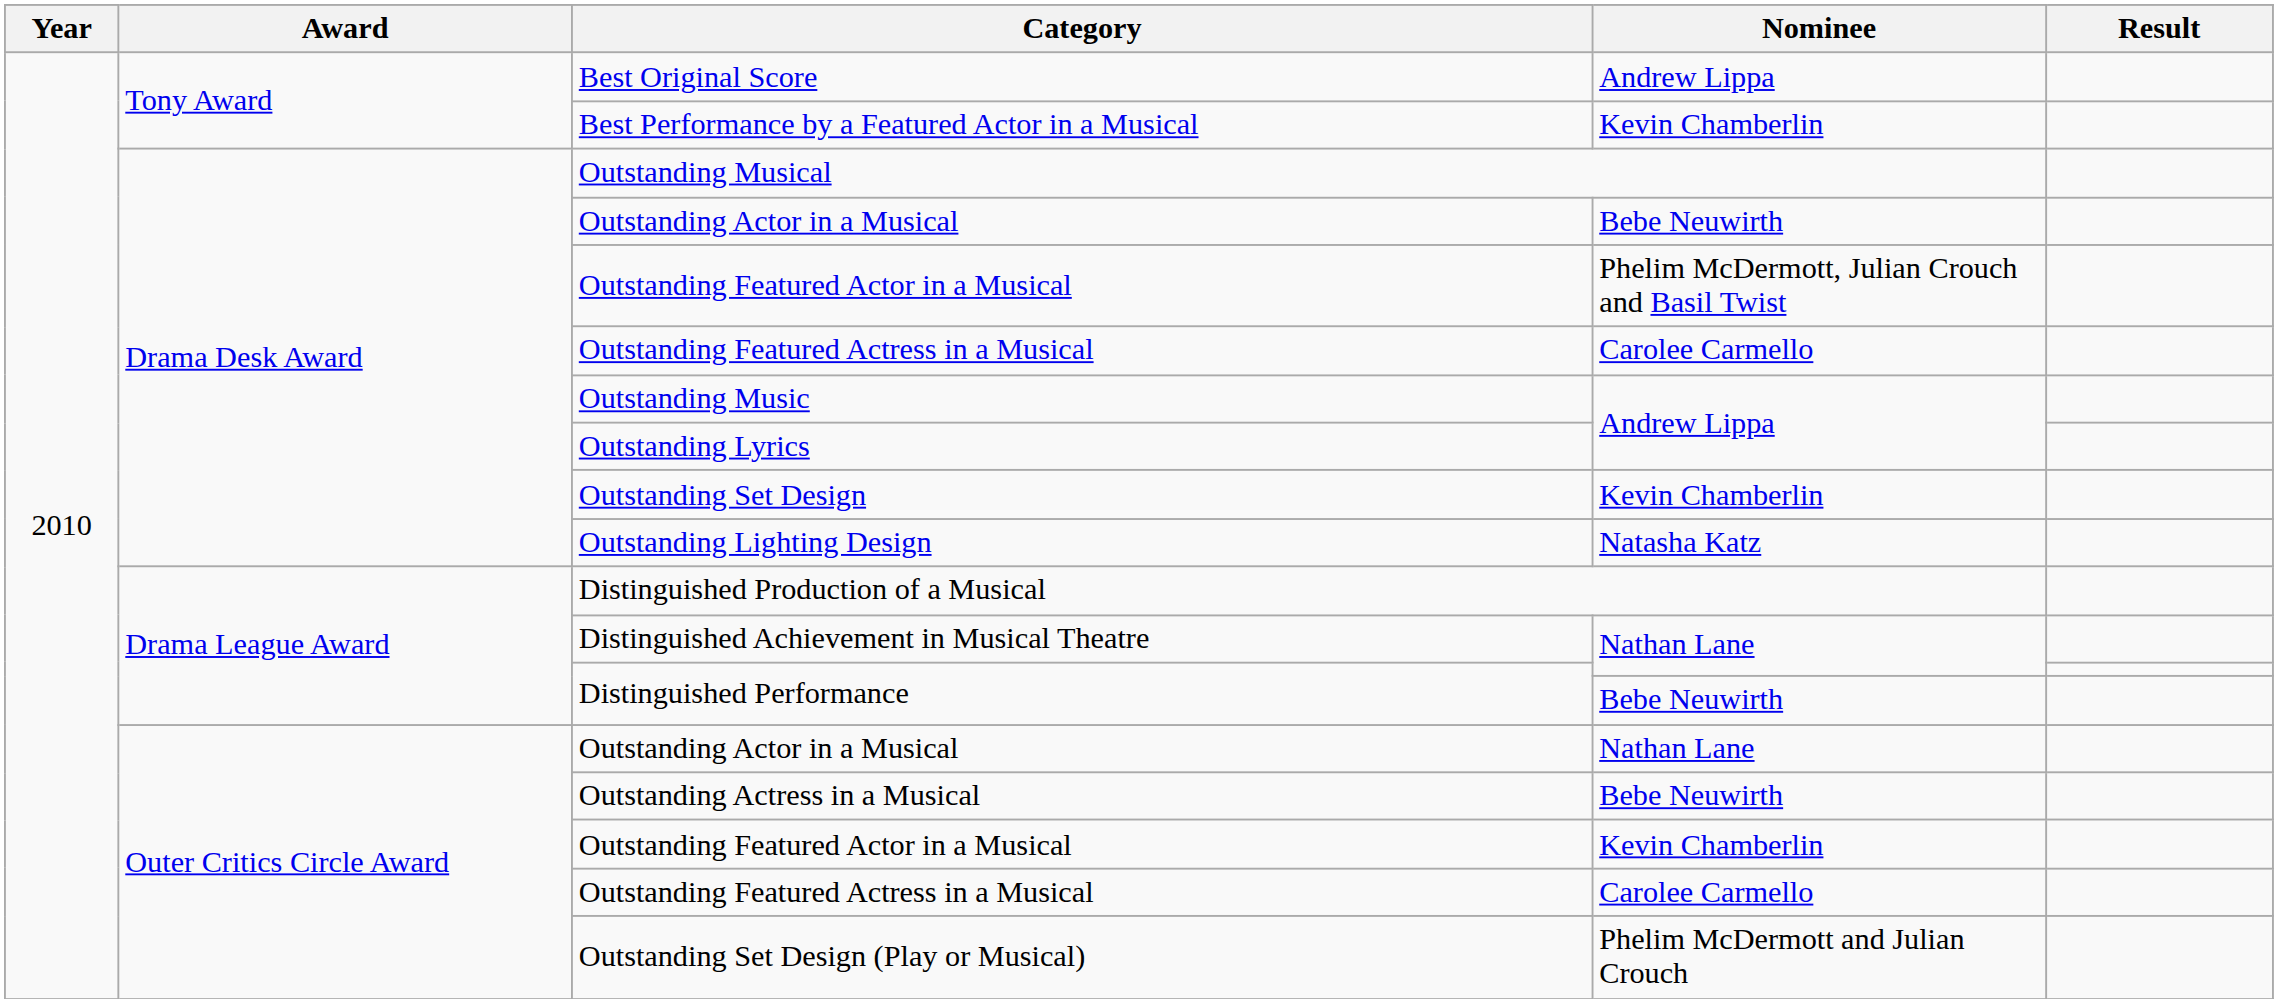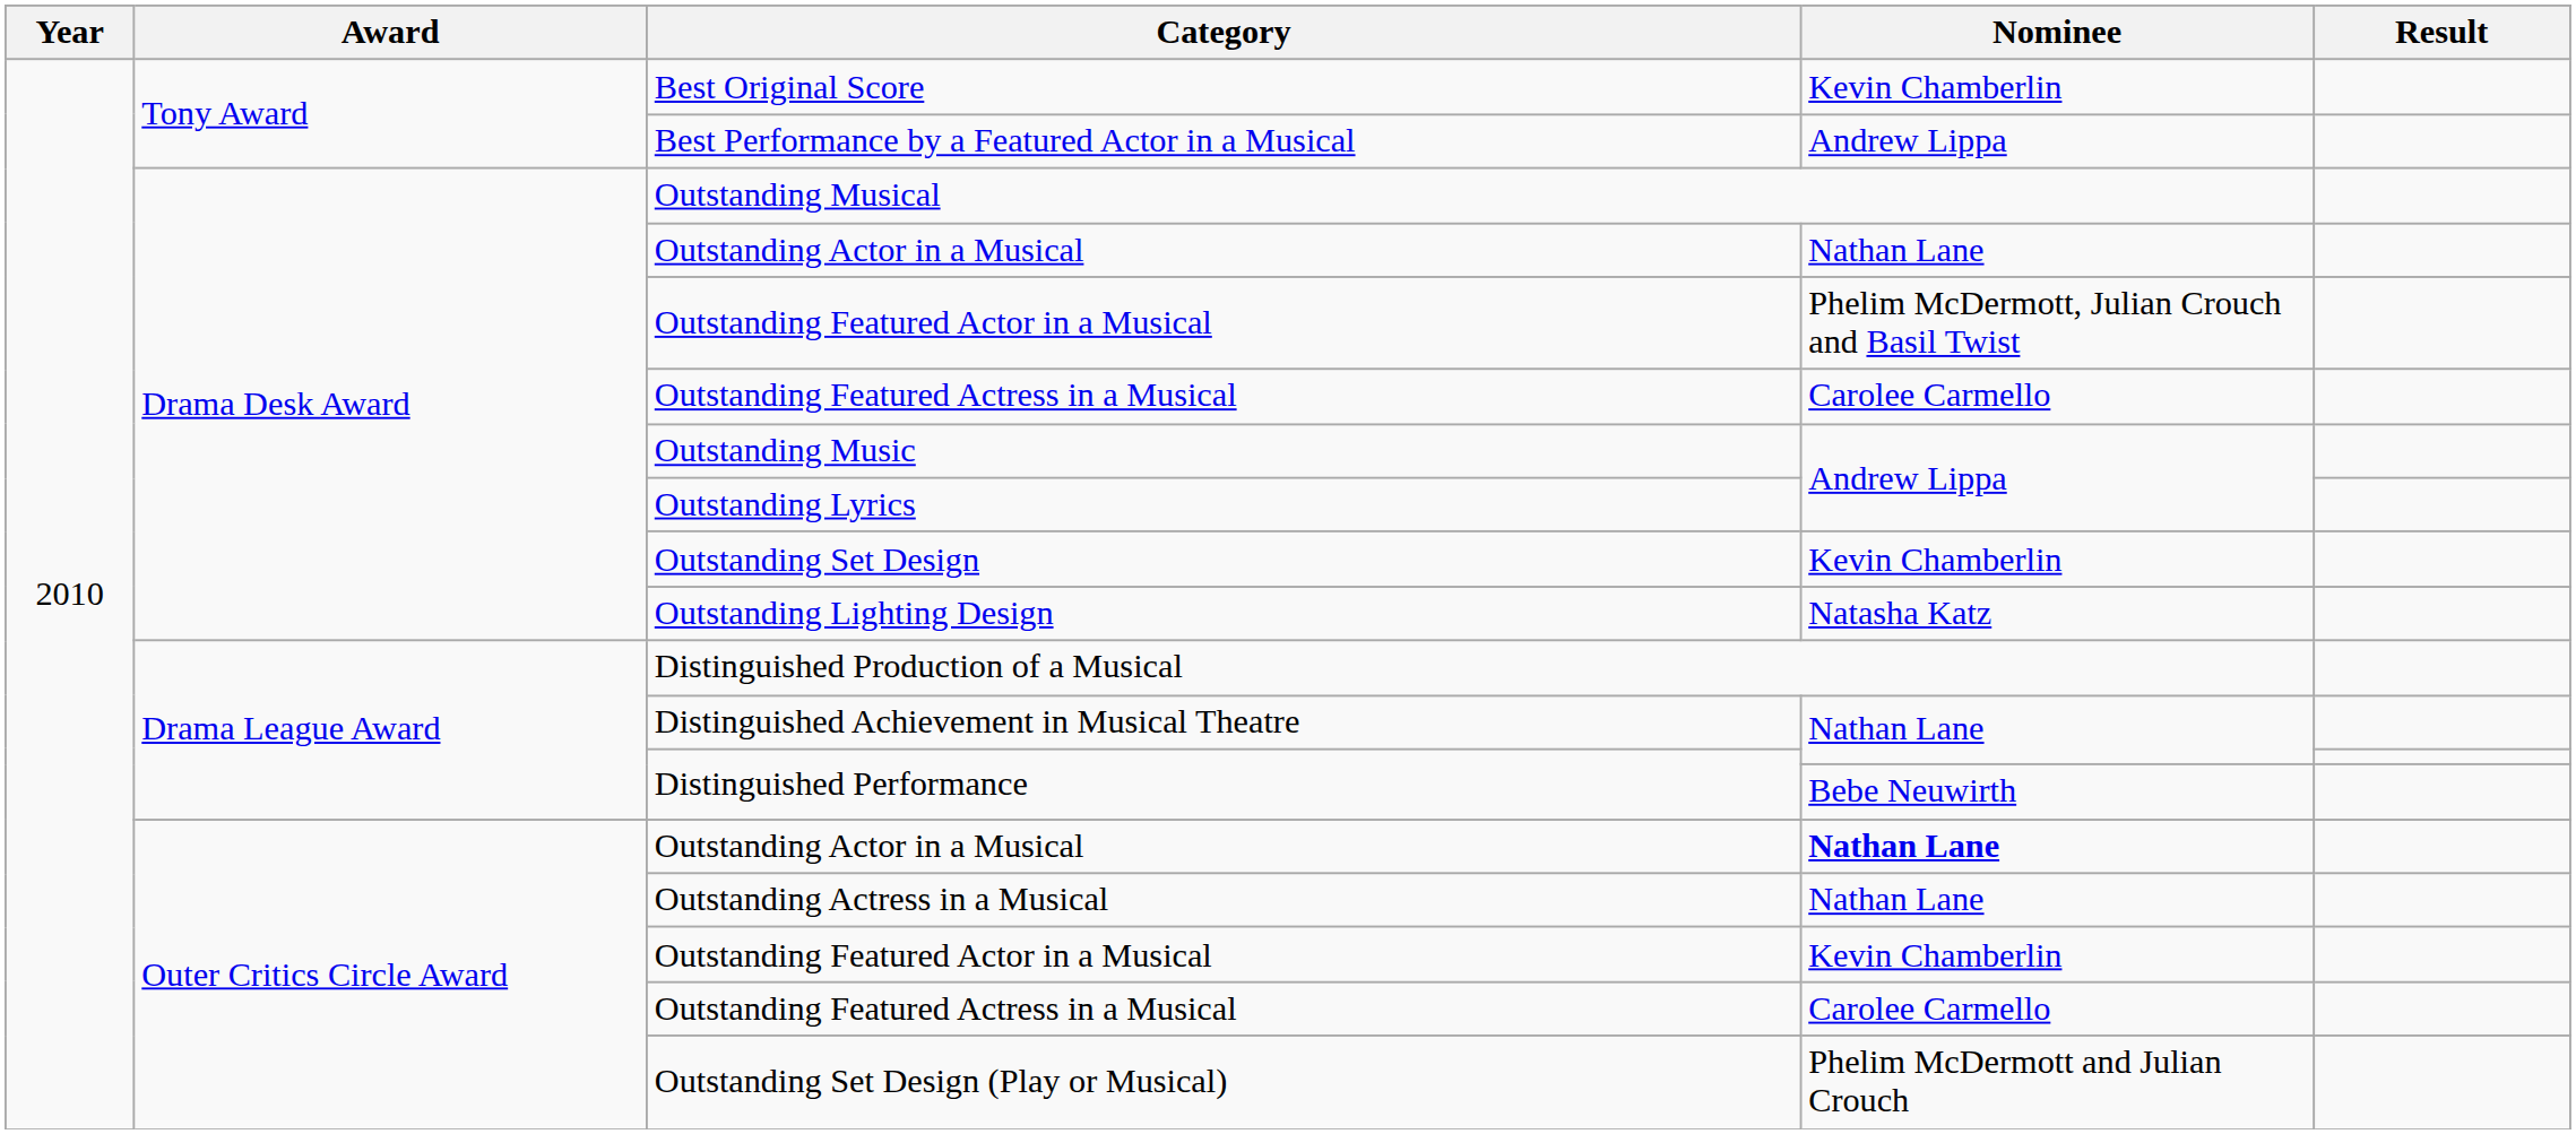Best Original Score | Nominee: Andrew Lippa -> Kevin Chamberlin
Best Performance by a Featured Actor in a Musical | Nominee: Kevin Chamberlin -> Andrew Lippa
Drama Desk Award / Outstanding Actor in a Musical | Nominee: Bebe Neuwirth -> Nathan Lane
Outer Critics Circle Award / Outstanding Actor in a Musical | Nominee: normal -> bold
Outstanding Actress in a Musical | Nominee: Bebe Neuwirth -> Nathan Lane
